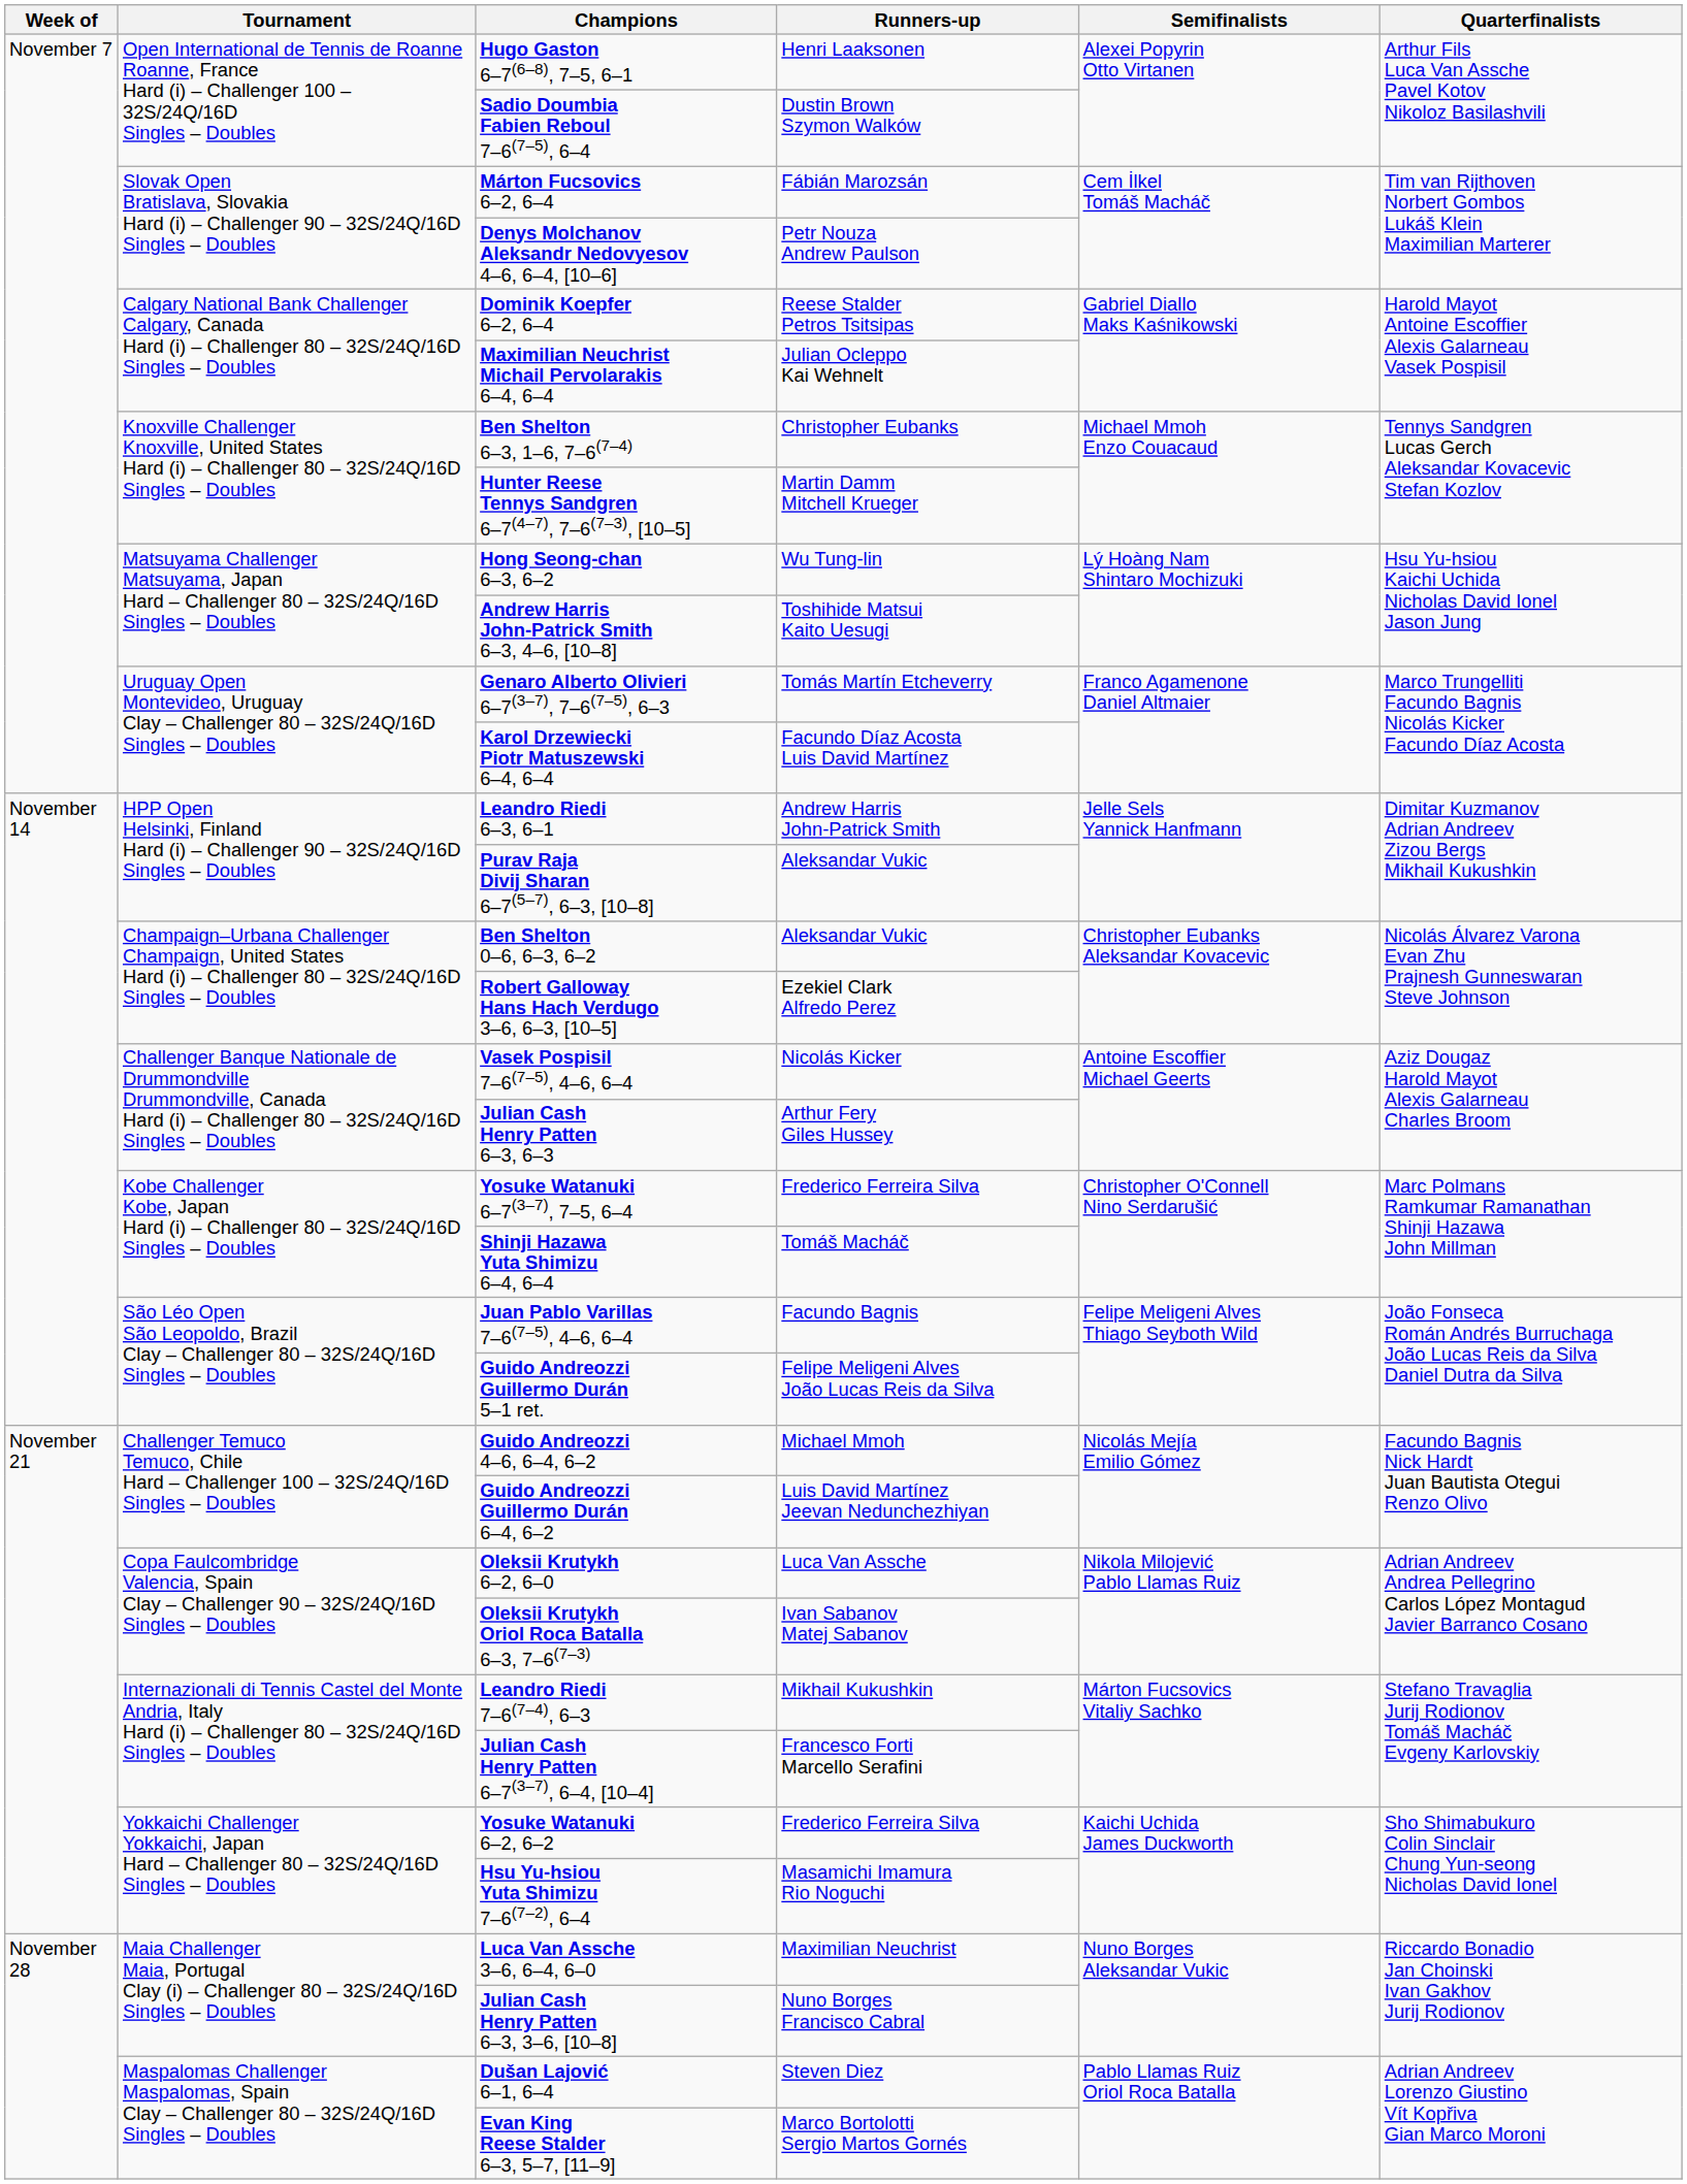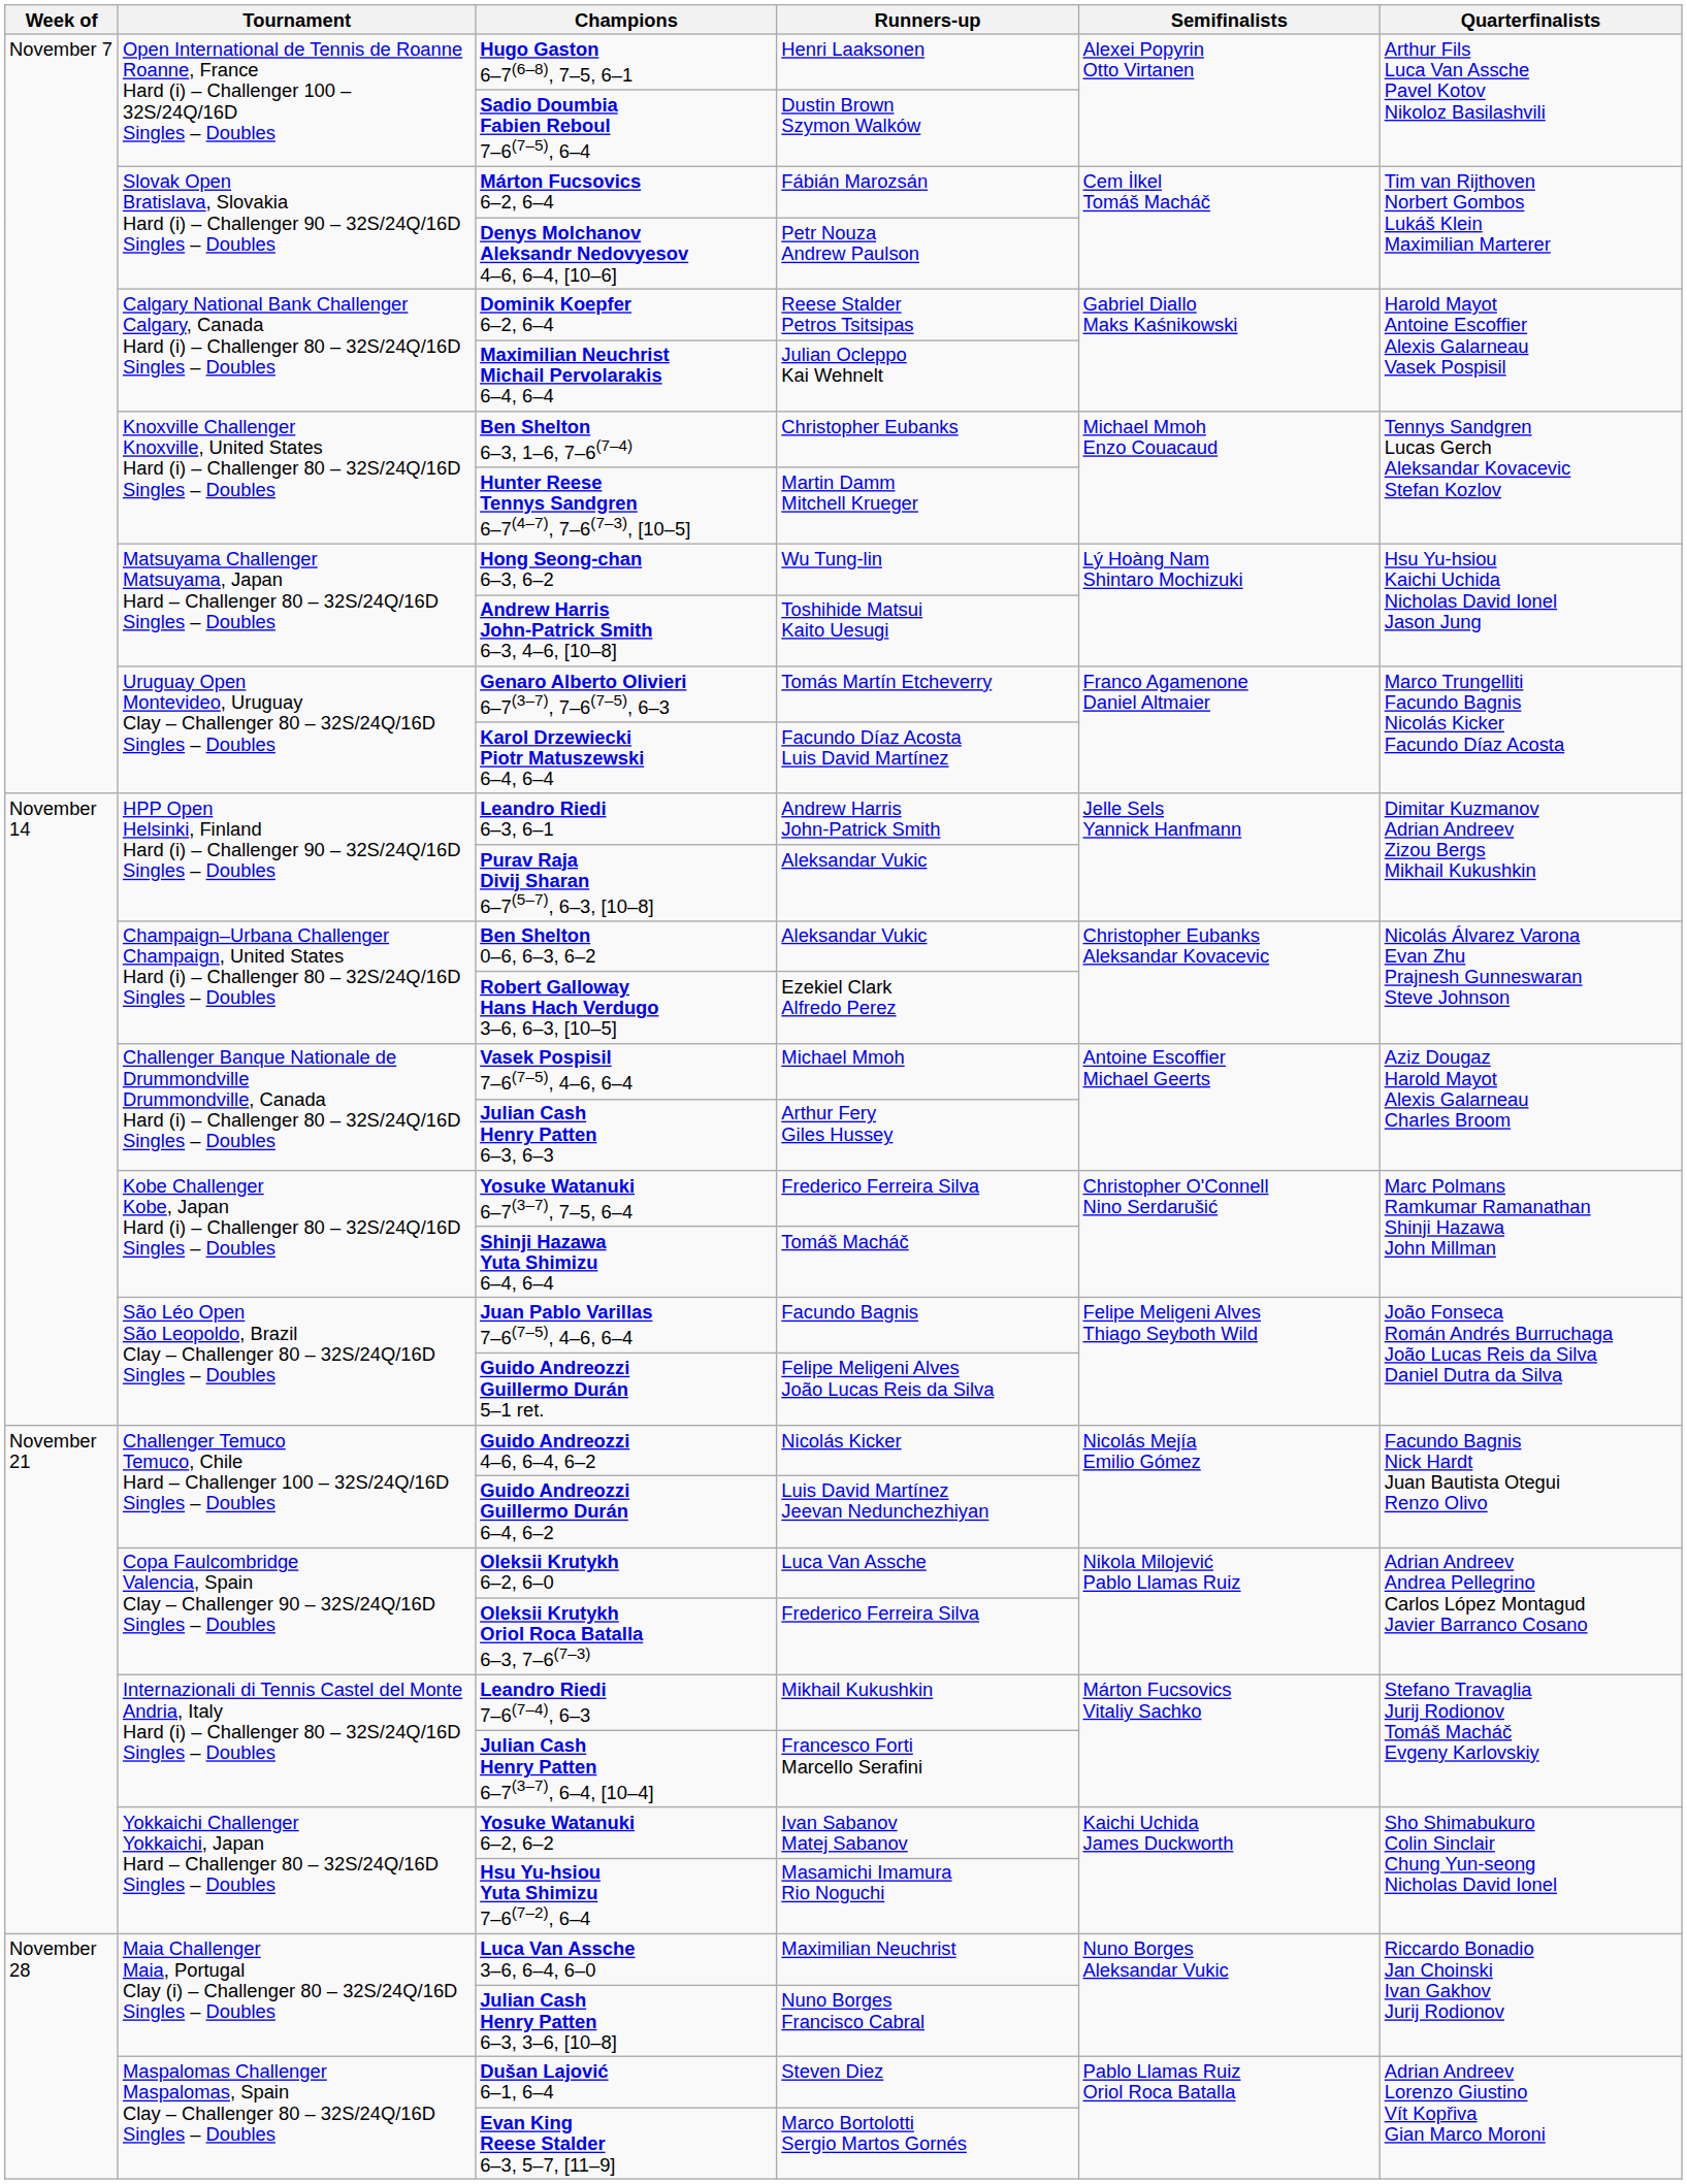Vasek Pospisil 7–6(7–5), 4–6, 6–4 | Runners-up: Nicolás Kicker -> Michael Mmoh
Guido Andreozzi 4–6, 6–4, 6–2 | Runners-up: Michael Mmoh -> Nicolás Kicker
Oleksii Krutykh Oriol Roca Batalla 6–3, 7–6(7–3) | Runners-up: Ivan Sabanov Matej Sabanov -> Frederico Ferreira Silva
Yosuke Watanuki 6–2, 6–2 | Runners-up: Frederico Ferreira Silva -> Ivan Sabanov Matej Sabanov
